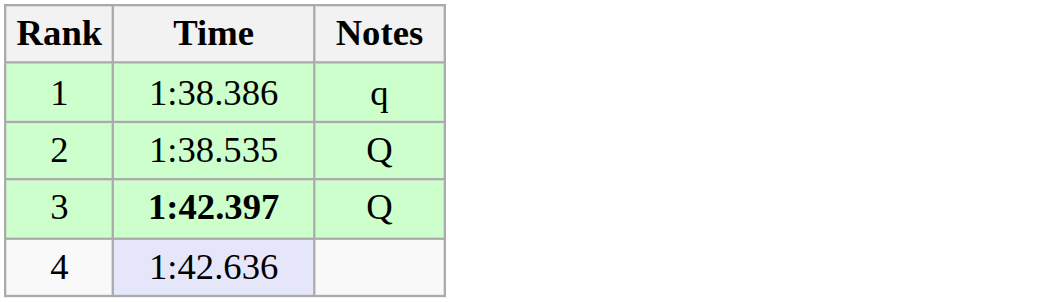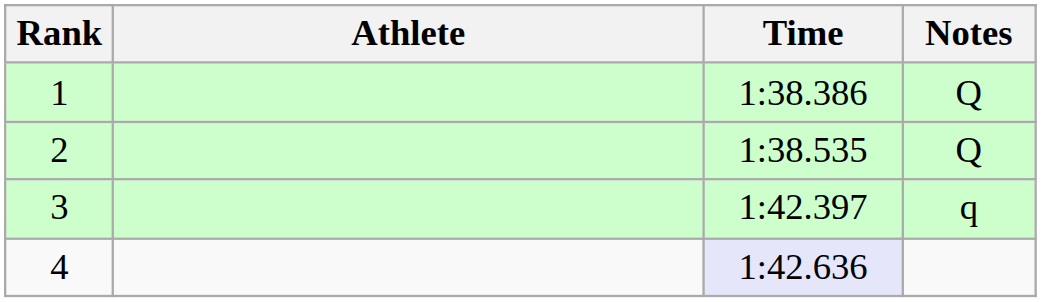+ column: Athlete
1 | Notes: q -> Q
3 | Time: bold -> normal
3 | Notes: Q -> q
